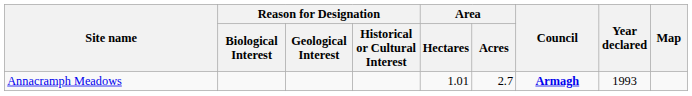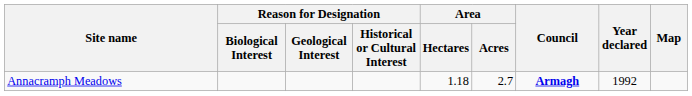Annacramph Meadows | Area / Hectares: 1.01 -> 1.18
Annacramph Meadows | Year declared: 1993 -> 1992
